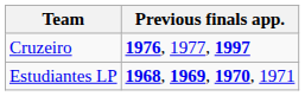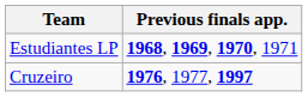rows swapped: Estudiantes LP <-> Cruzeiro
